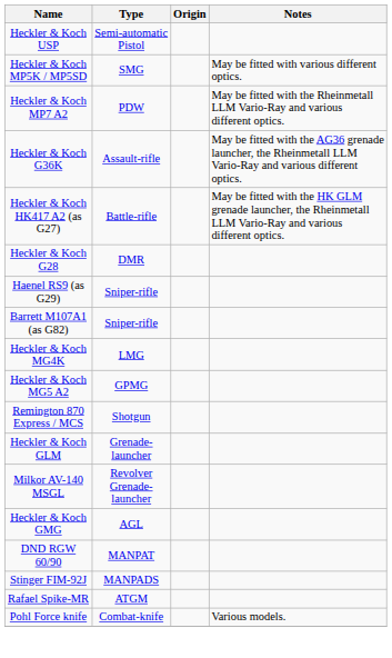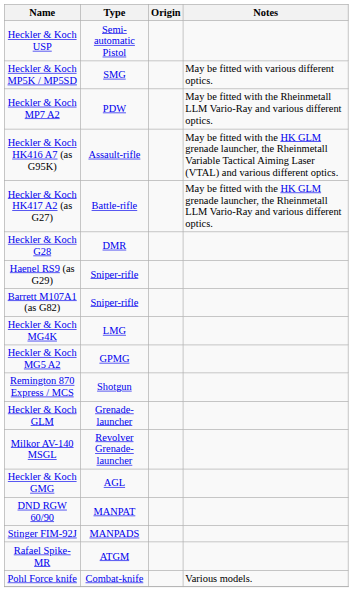- row: Heckler & Koch G36K | Assault-rifle | May be fitted with the AG36 grenade launcher, the Rheinmetall LLM Vario-Ray and various different optics.
+ row: Heckler & Koch HK416 A7 (as G95K) | Assault-rifle | May be fitted with the HK GLM grenade launcher, the Rheinmetall Variable Tactical Aiming Laser (VTAL) and various different optics.
